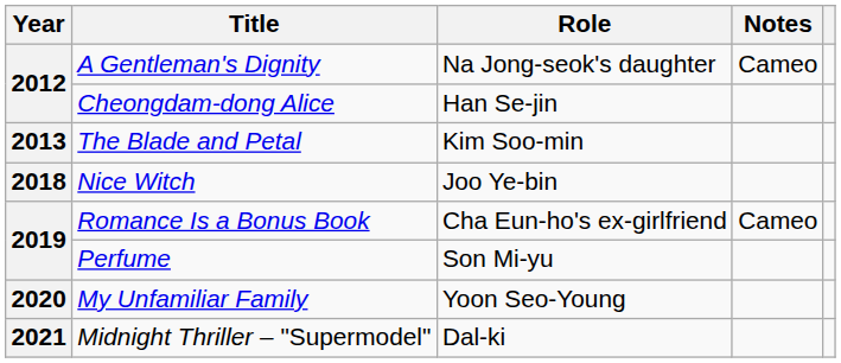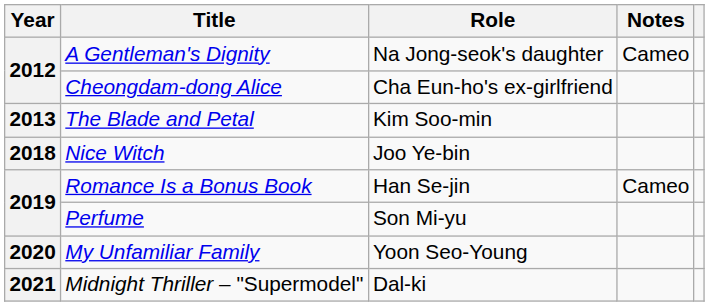Cheongdam-dong Alice | Role: Han Se-jin -> Cha Eun-ho's ex-girlfriend
Romance Is a Bonus Book | Role: Cha Eun-ho's ex-girlfriend -> Han Se-jin
